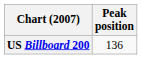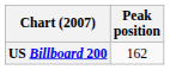US Billboard 200 | Peak position: 136 -> 162
